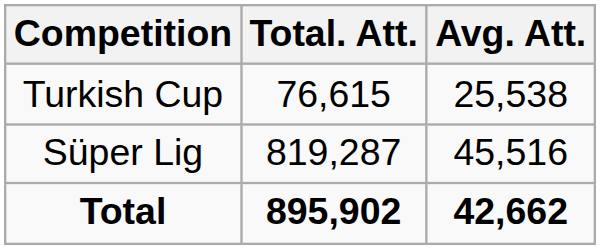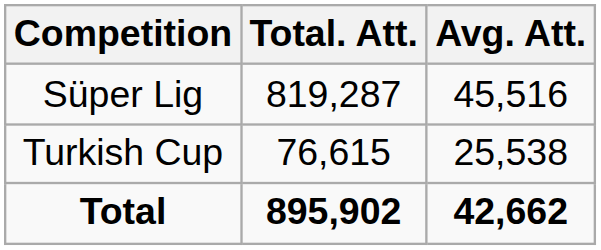rows swapped: Süper Lig <-> Turkish Cup
